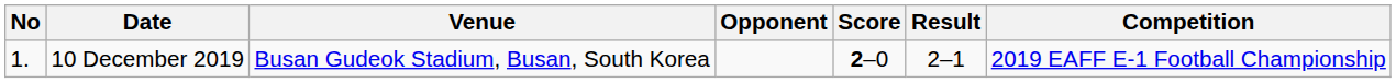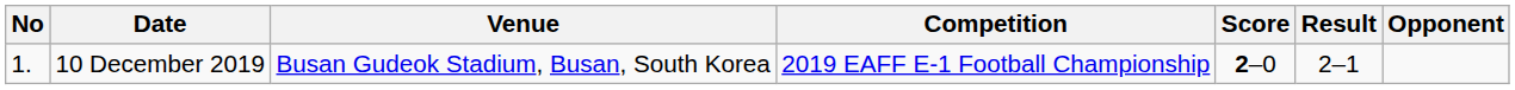columns swapped: Opponent <-> Competition
